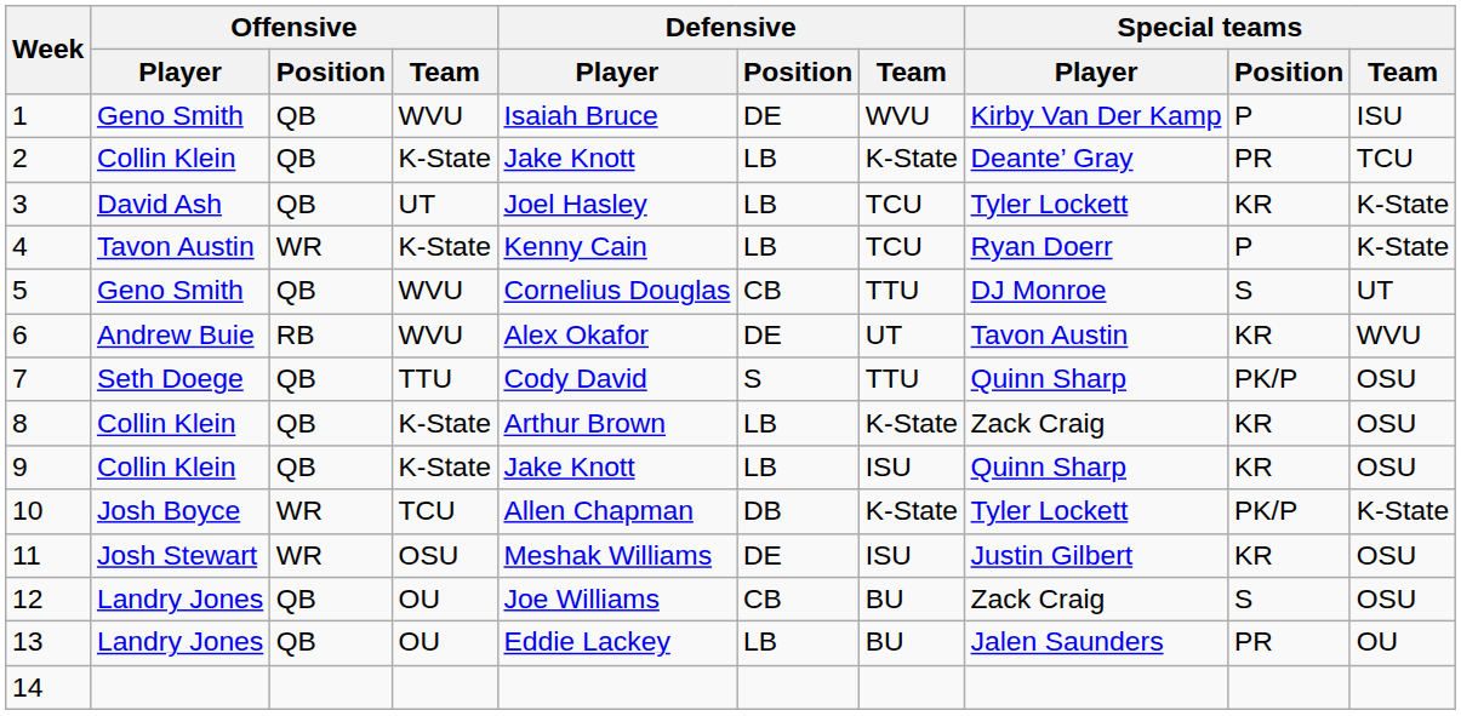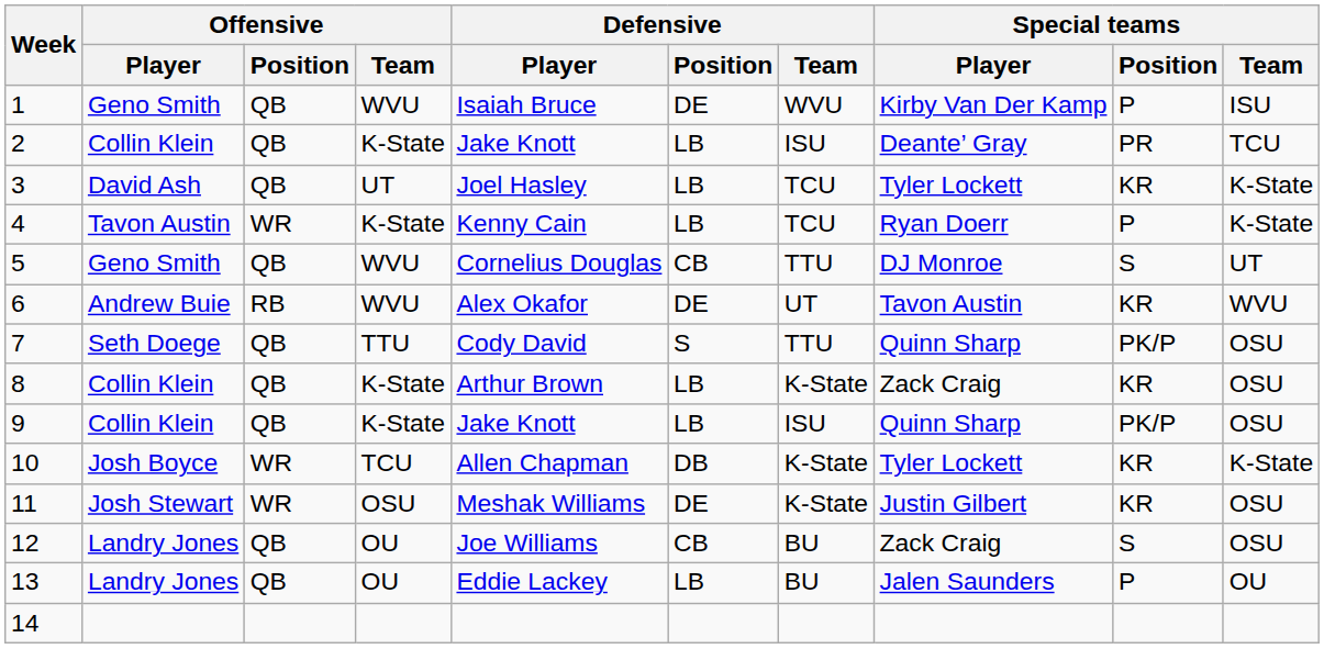2 | Defensive / Team: K-State -> ISU
9 | Special teams / Position: KR -> PK/P
10 | Special teams / Position: PK/P -> KR
11 | Defensive / Team: ISU -> K-State
13 | Special teams / Position: PR -> P
